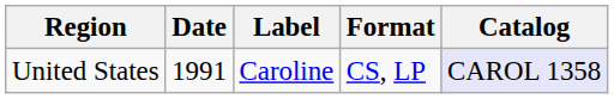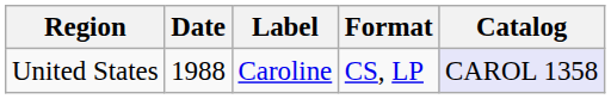United States | Date: 1991 -> 1988
